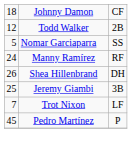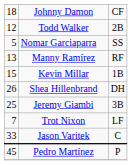Manny Ramírez | column 1: 24 -> 13
+ row: 15 | Kevin Millar | 1B
+ row: 33 | Jason Varitek | C
